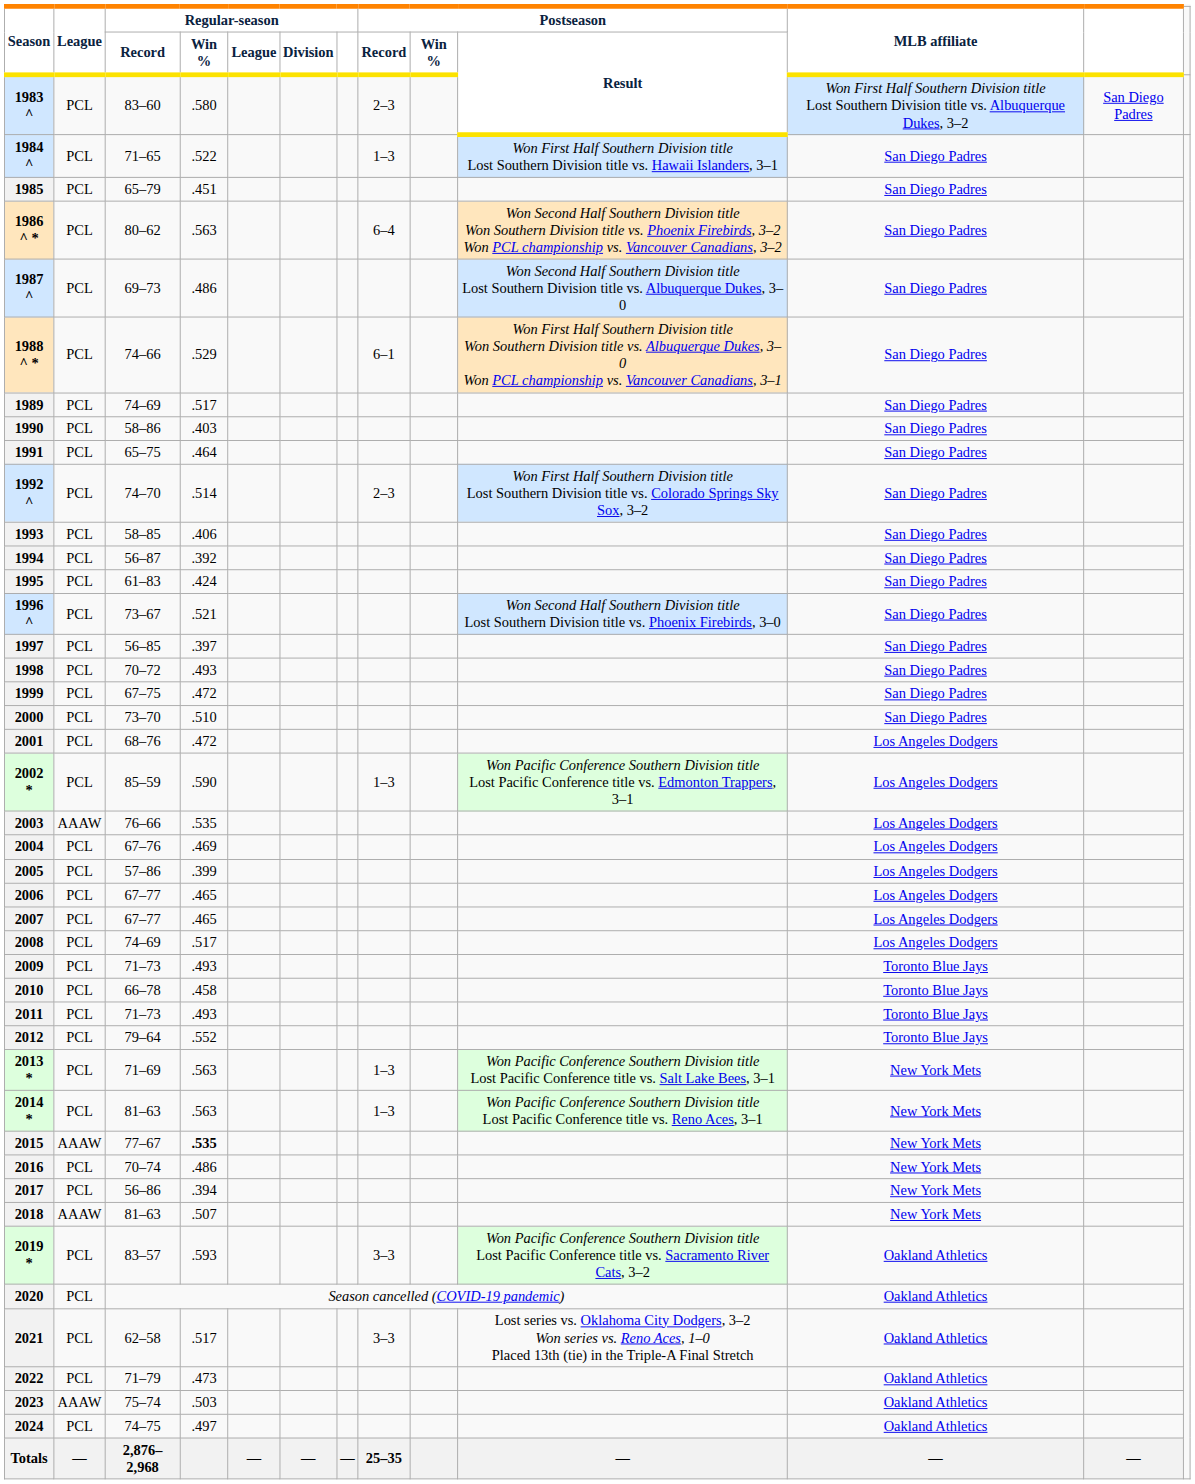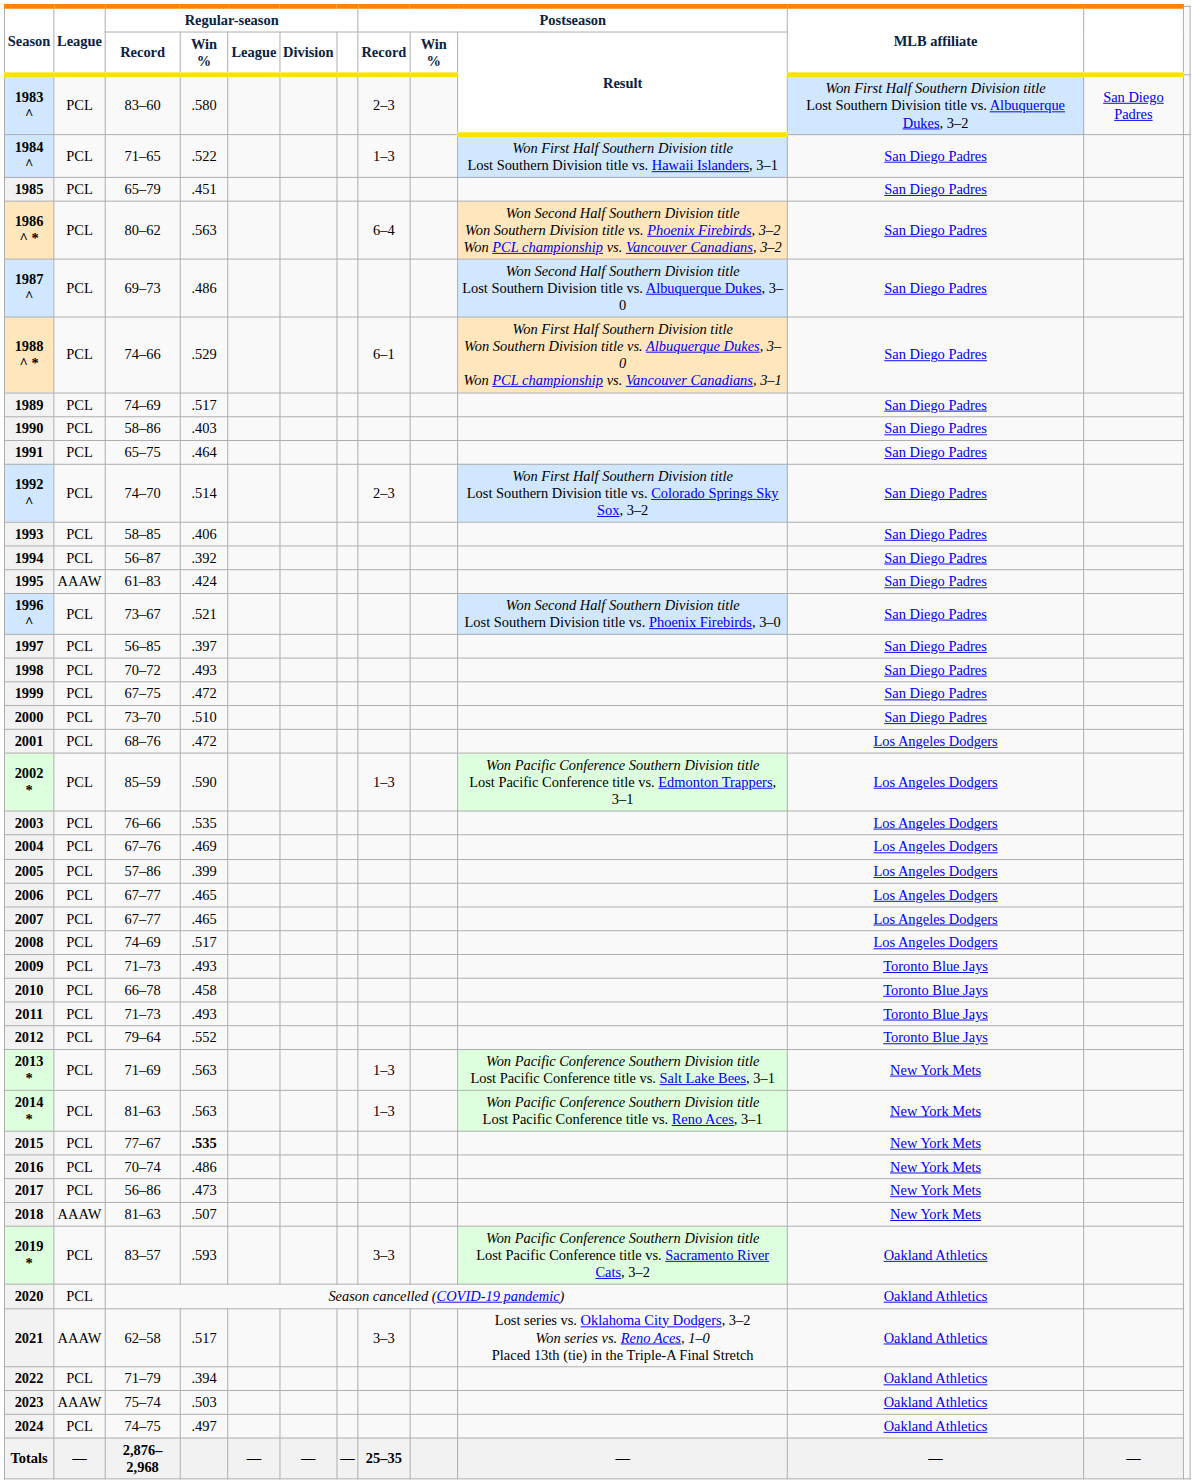1995 | League: PCL -> AAAW
2003 | League: AAAW -> PCL
2015 | League: AAAW -> PCL
2017 | Regular-season / Win %: .394 -> .473
2021 | League: PCL -> AAAW
2022 | Regular-season / Win %: .473 -> .394
